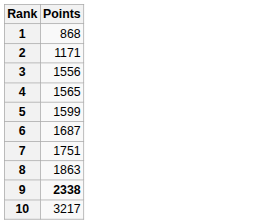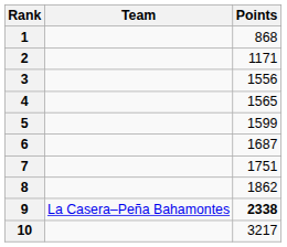+ column: Team | La Casera–Peña Bahamontes
8 | Points: 1863 -> 1862
